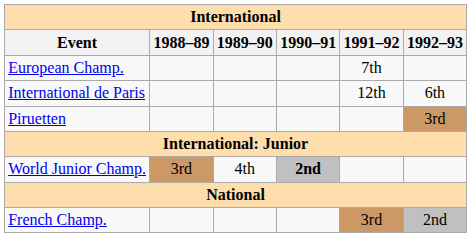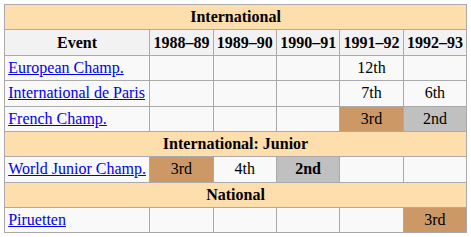European Champ. | 1991–92: 7th -> 12th
International de Paris | 1991–92: 12th -> 7th
rows swapped: Piruetten <-> French Champ.
